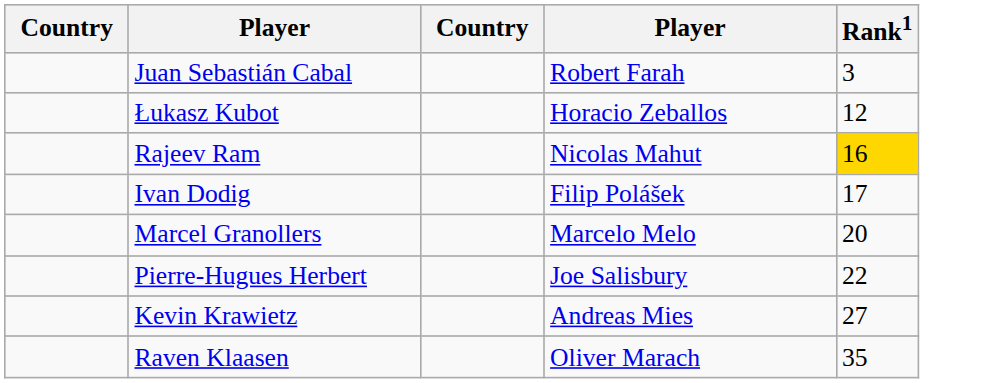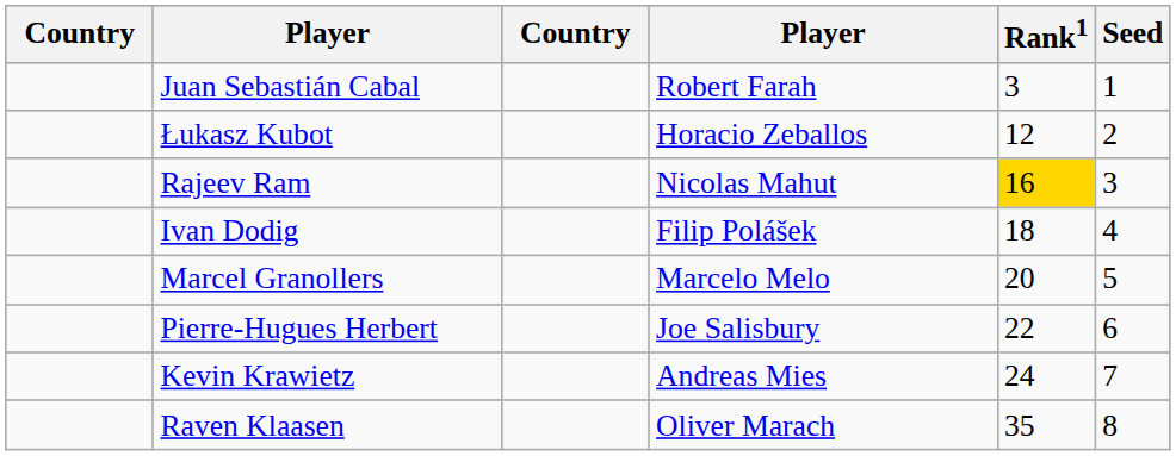+ column: Seed | 1 | 2 | 3 | 4 | 5 | 6 | 7 | 8
Ivan Dodig | Rank1: 17 -> 18
Kevin Krawietz | Rank1: 27 -> 24
